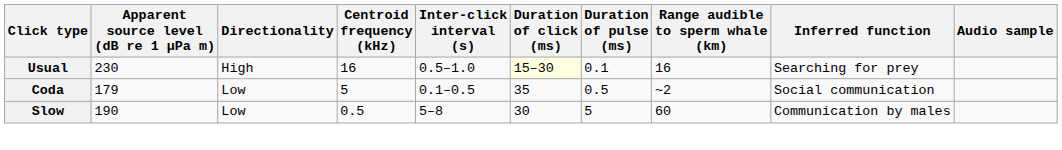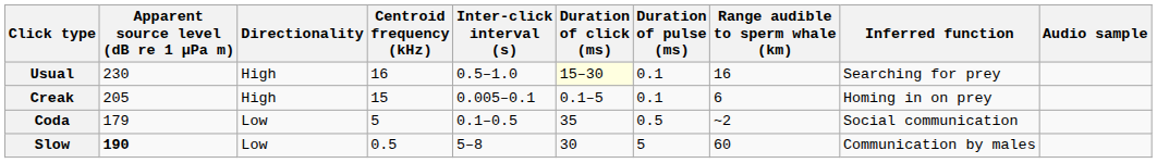+ row: Creak | 205 | High | 15 | 0.005–0.1 | 0.1–5 | 0.1 | 6 | Homing in on prey
Slow | Apparent source level (dB re 1 μPa m): normal -> bold
